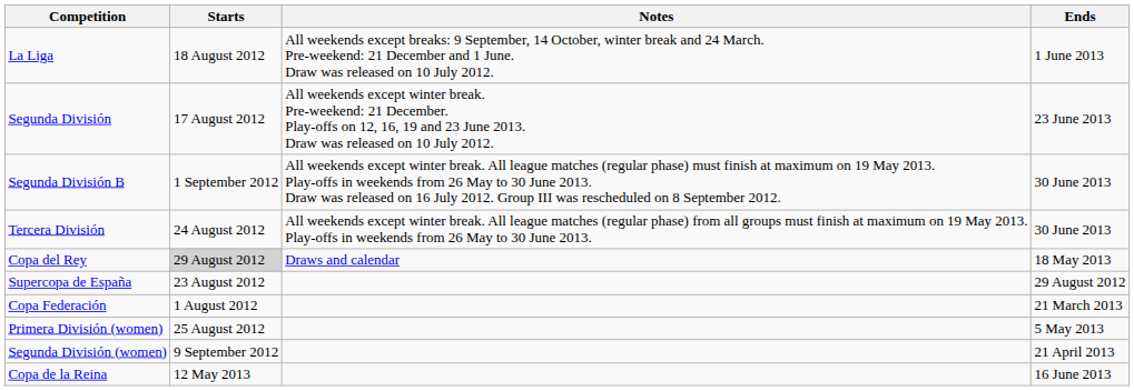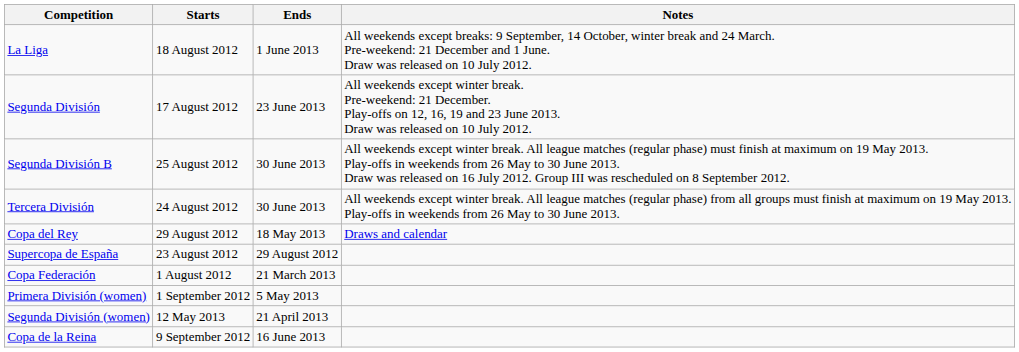columns swapped: Ends <-> Notes
Segunda División B | Starts: 1 September 2012 -> 25 August 2012
Copa del Rey | Starts: lightgrey background -> no background
Primera División (women) | Starts: 25 August 2012 -> 1 September 2012
Segunda División (women) | Starts: 9 September 2012 -> 12 May 2013
Copa de la Reina | Starts: 12 May 2013 -> 9 September 2012
